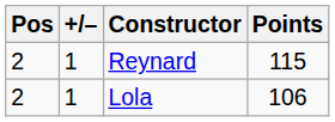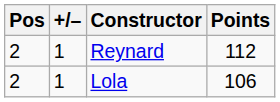Reynard | Points: 115 -> 112
